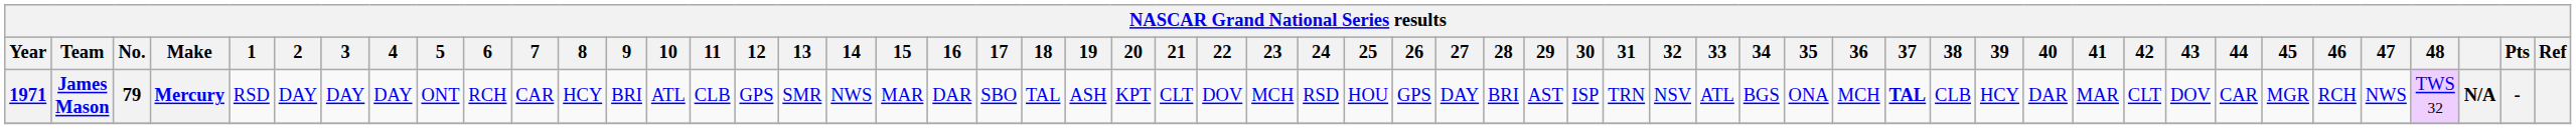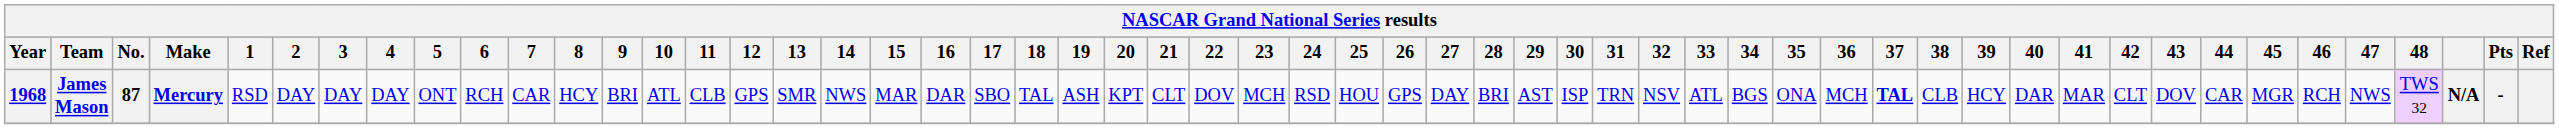James Mason | Year: 1971 -> 1968
James Mason | No.: 79 -> 87
